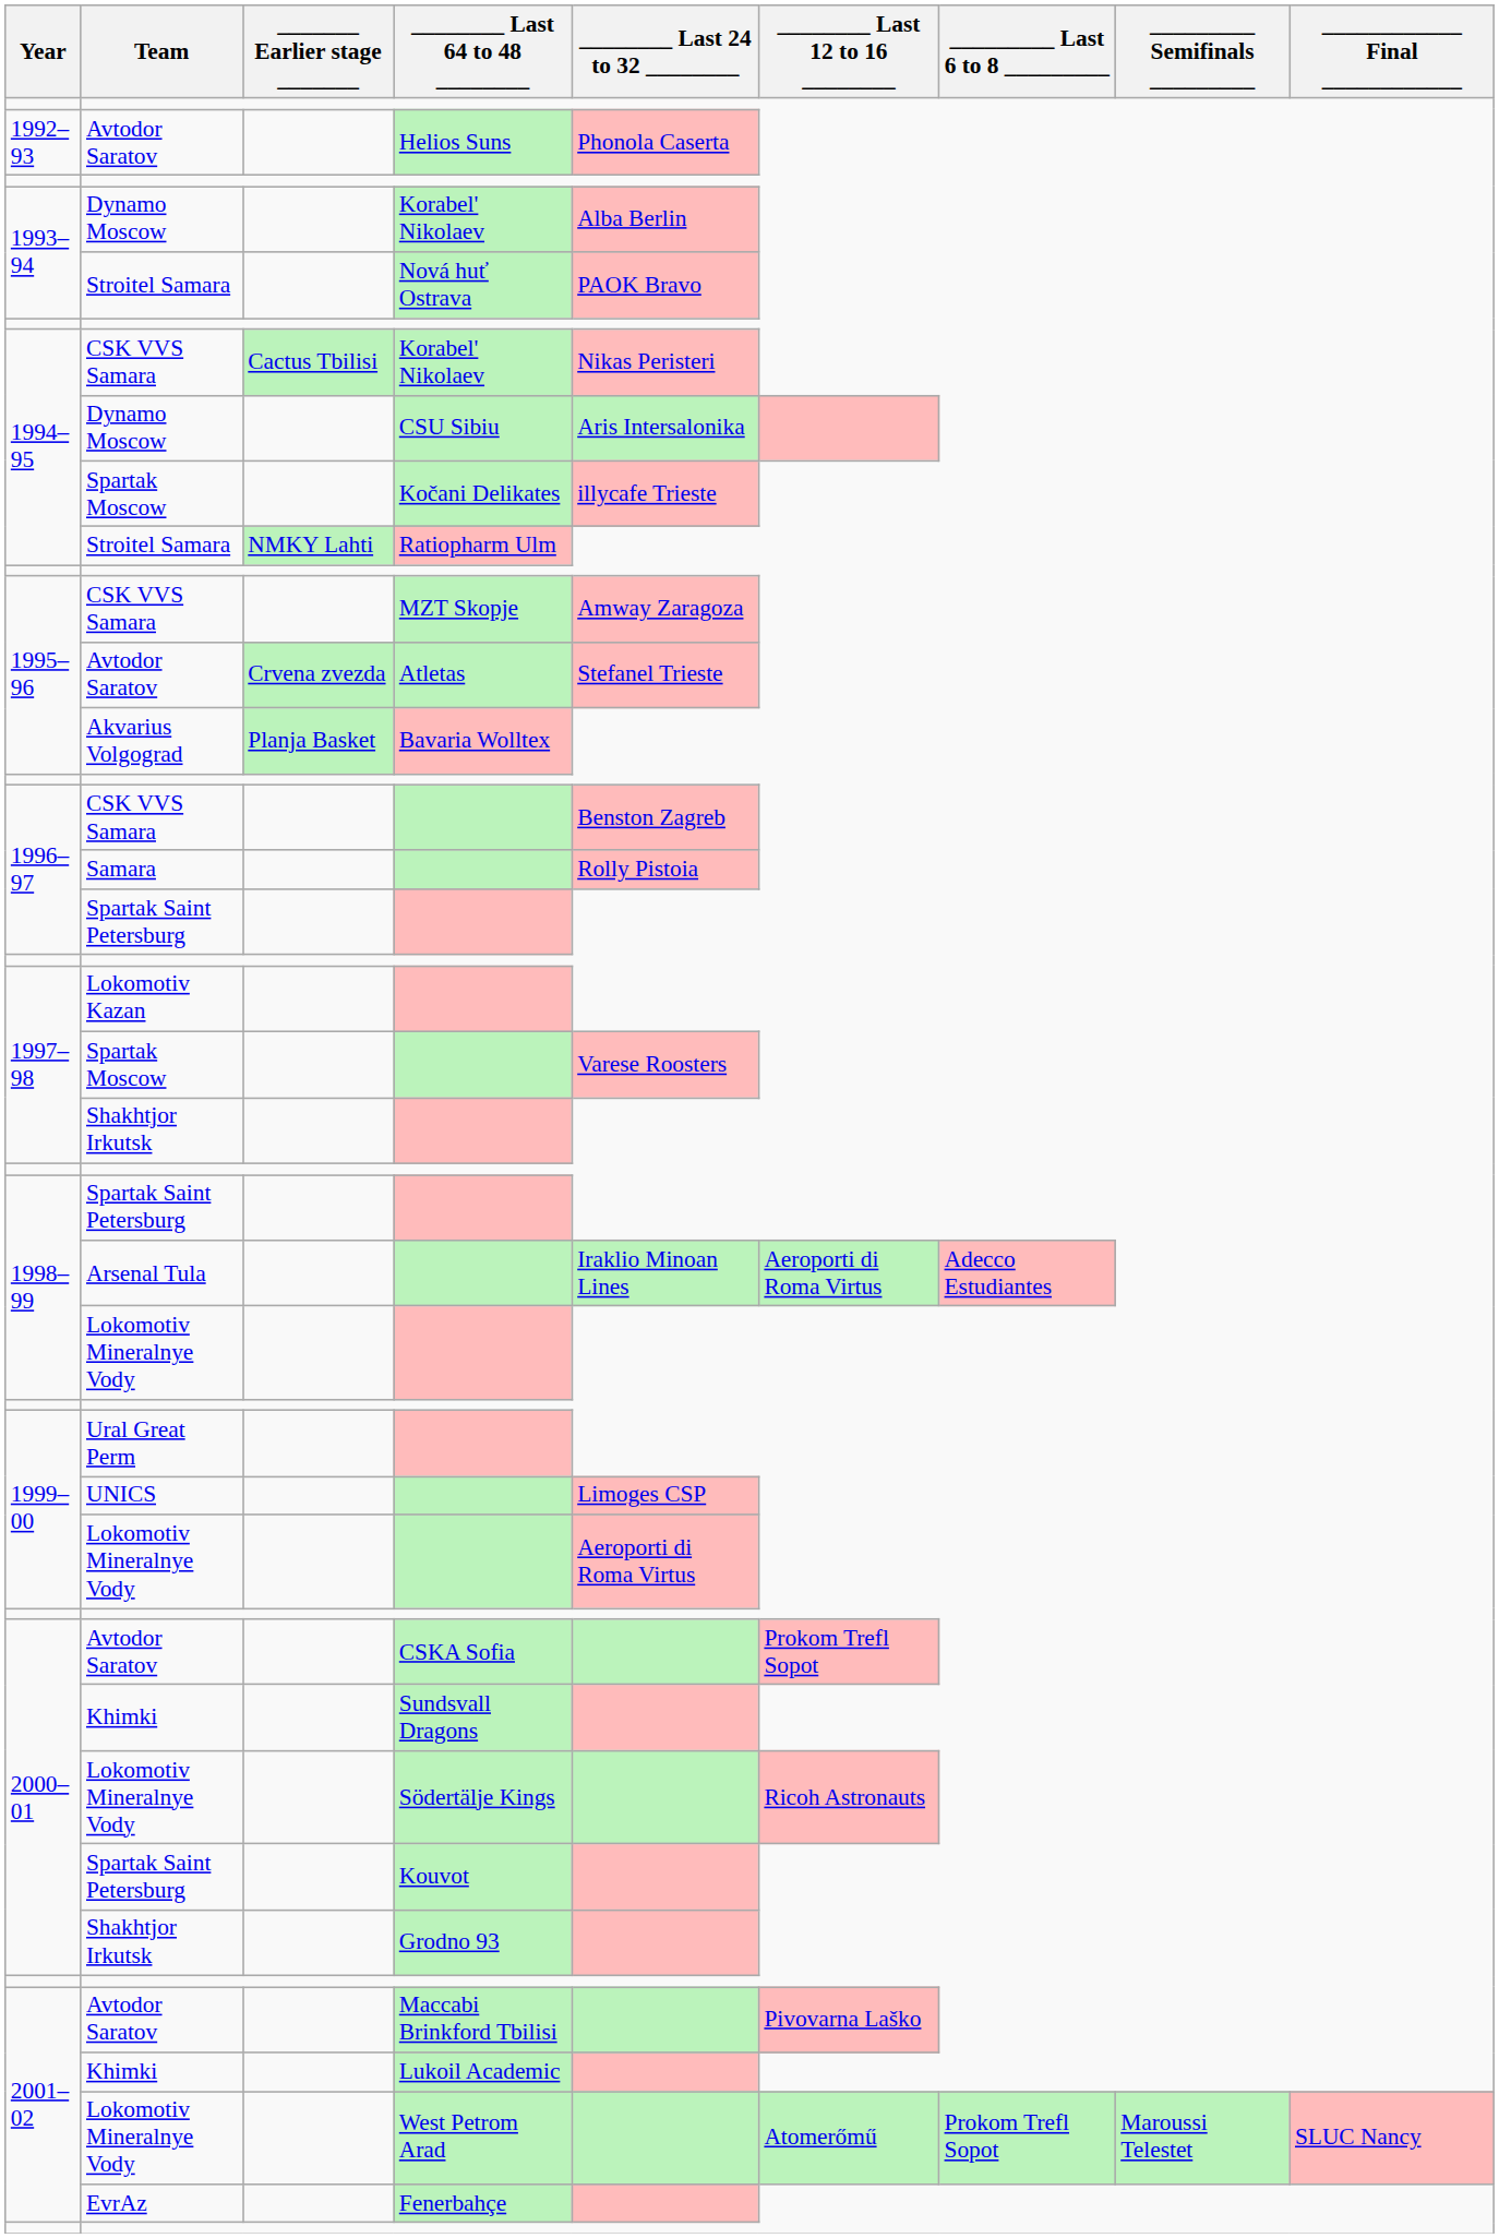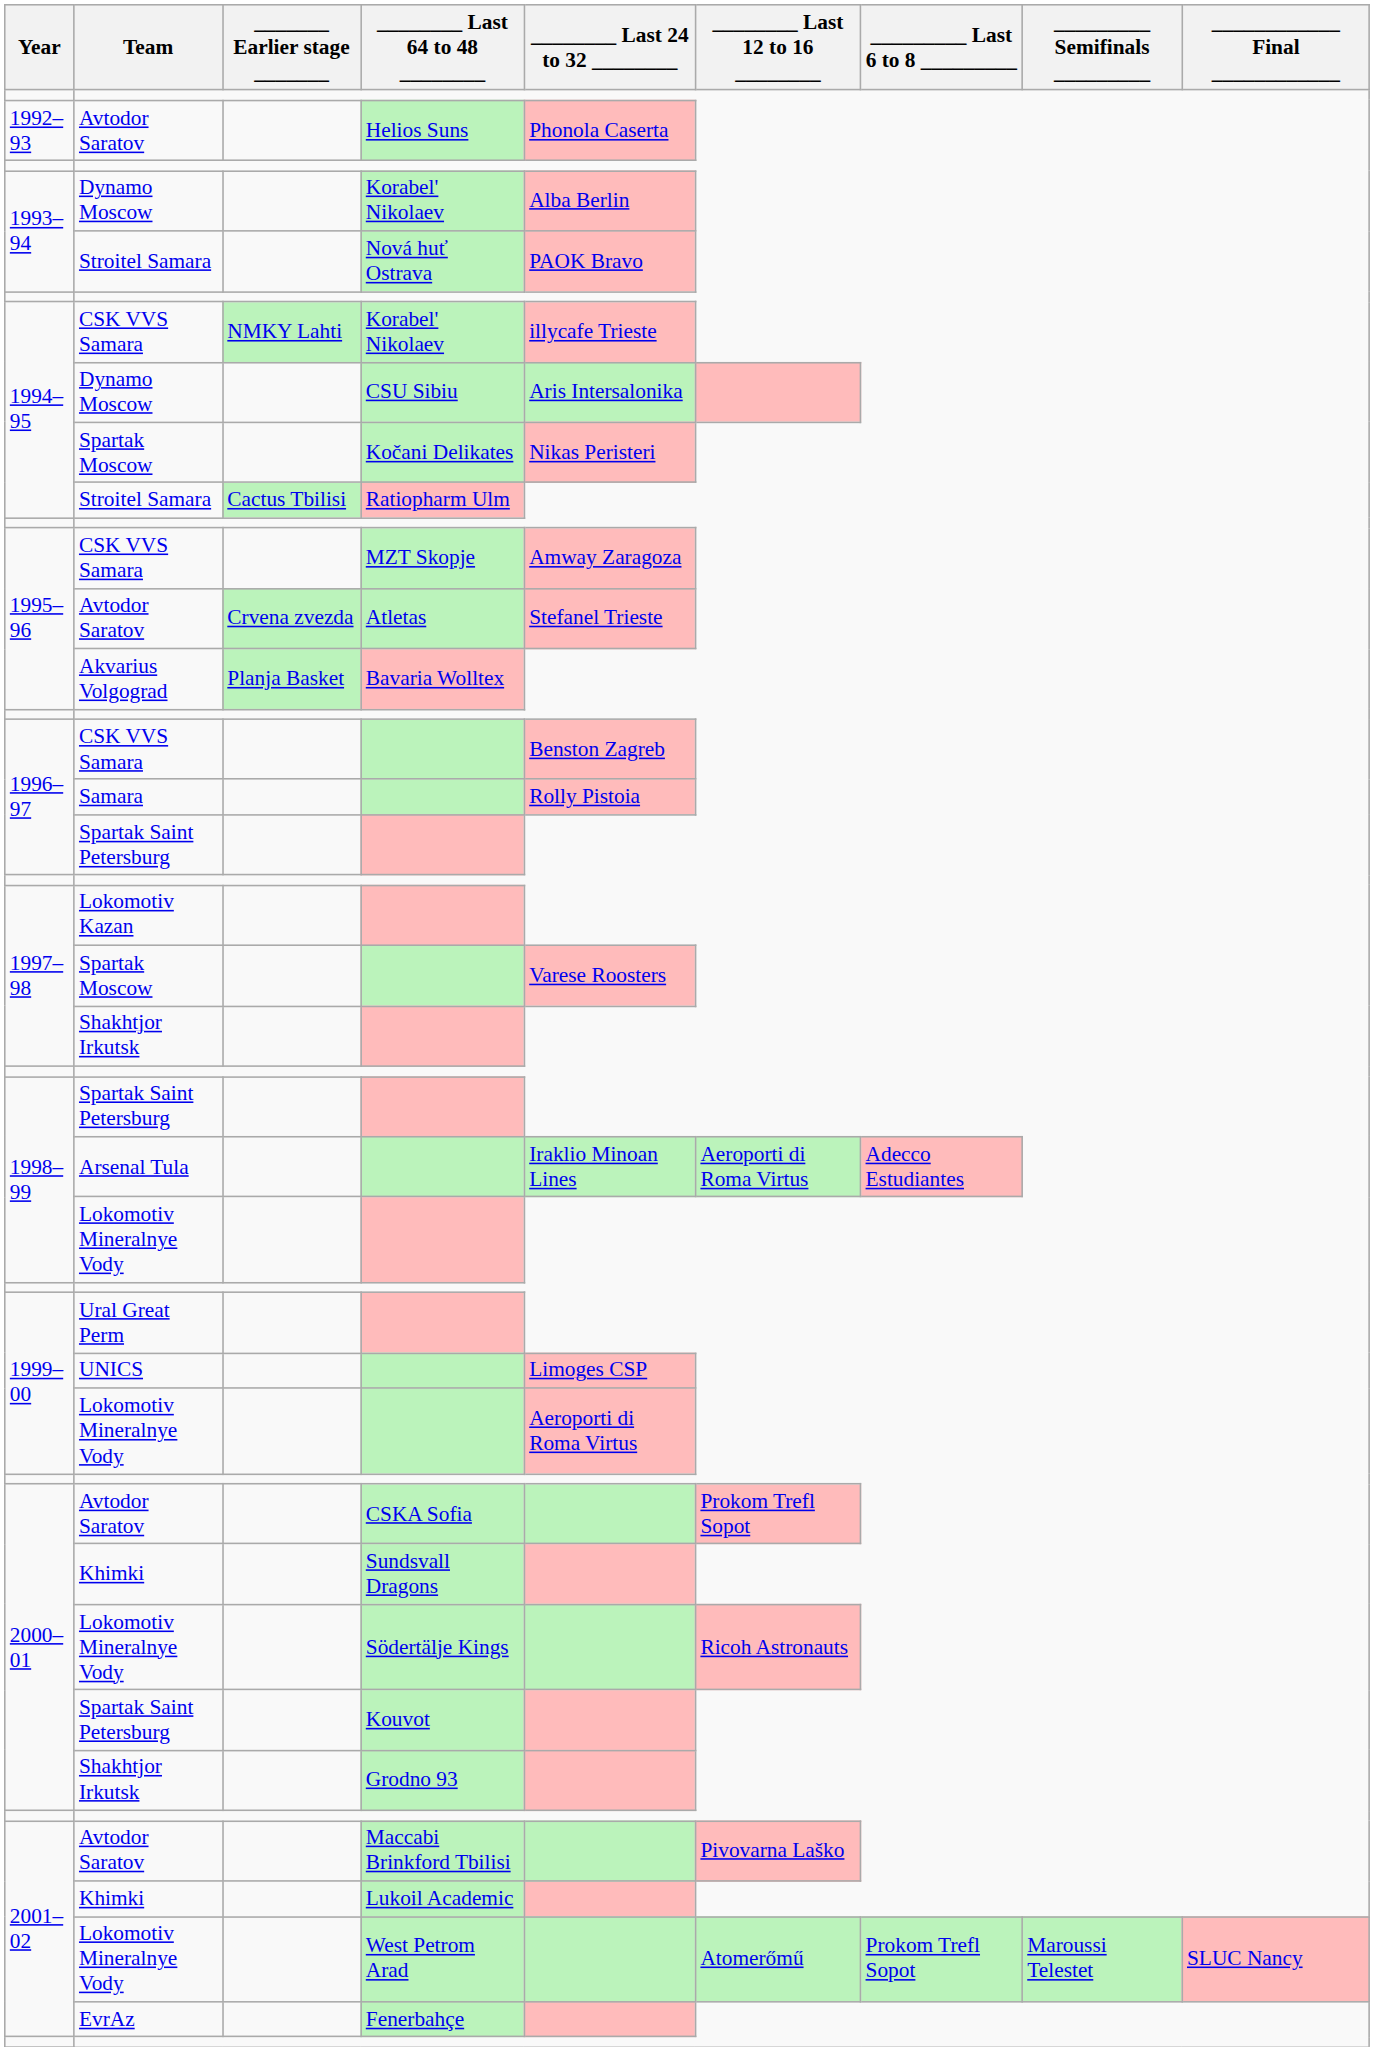CSK VVS Samara / Korabel' Nikolaev | _______ Earlier stage _______: Cactus Tbilisi -> NMKY Lahti
CSK VVS Samara / Korabel' Nikolaev | ________ Last 24 to 32 ________: Nikas Peristeri -> illycafe Trieste
Kočani Delikates | ________ Last 24 to 32 ________: illycafe Trieste -> Nikas Peristeri
Ratiopharm Ulm | _______ Earlier stage _______: NMKY Lahti -> Cactus Tbilisi
